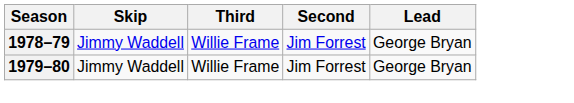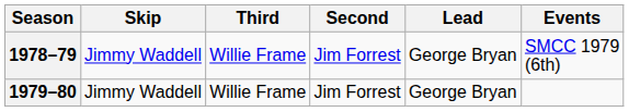+ column: Events | SMCC 1979 (6th)
